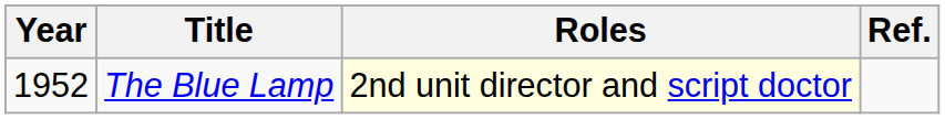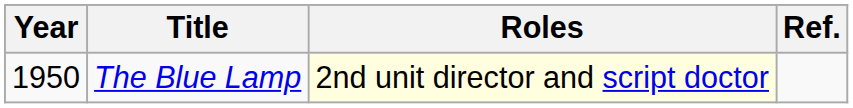The Blue Lamp | Year: 1952 -> 1950
